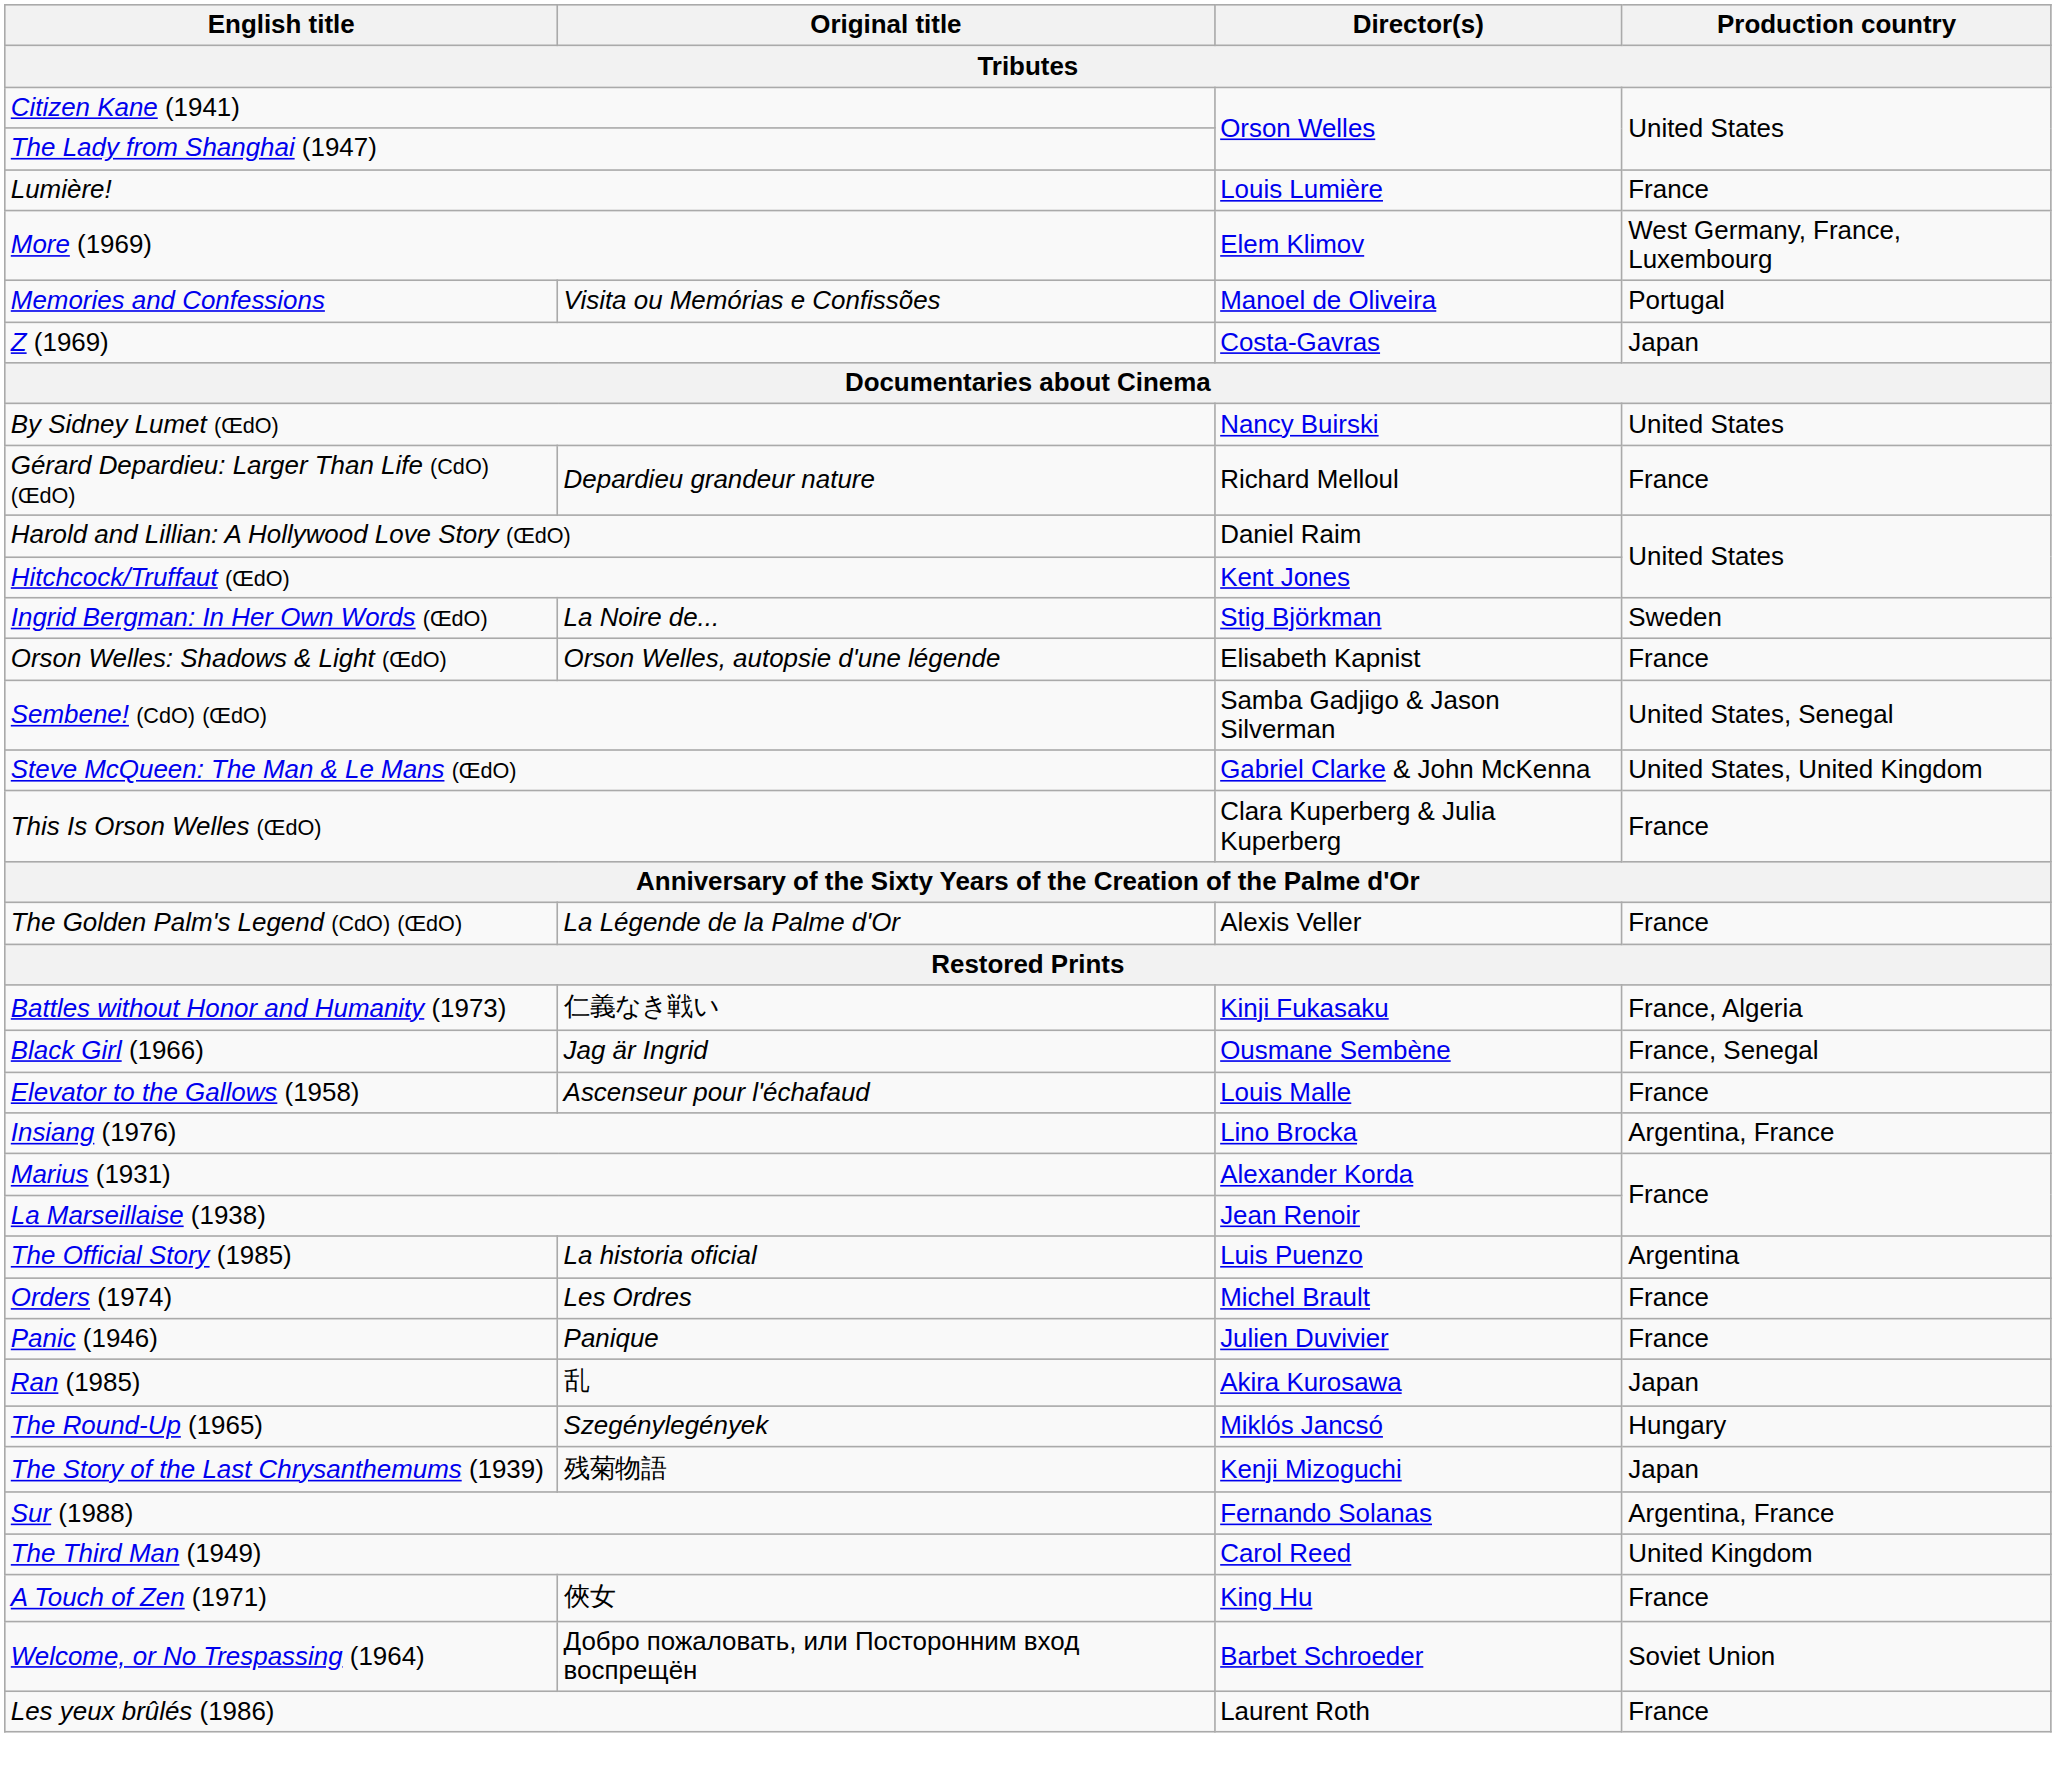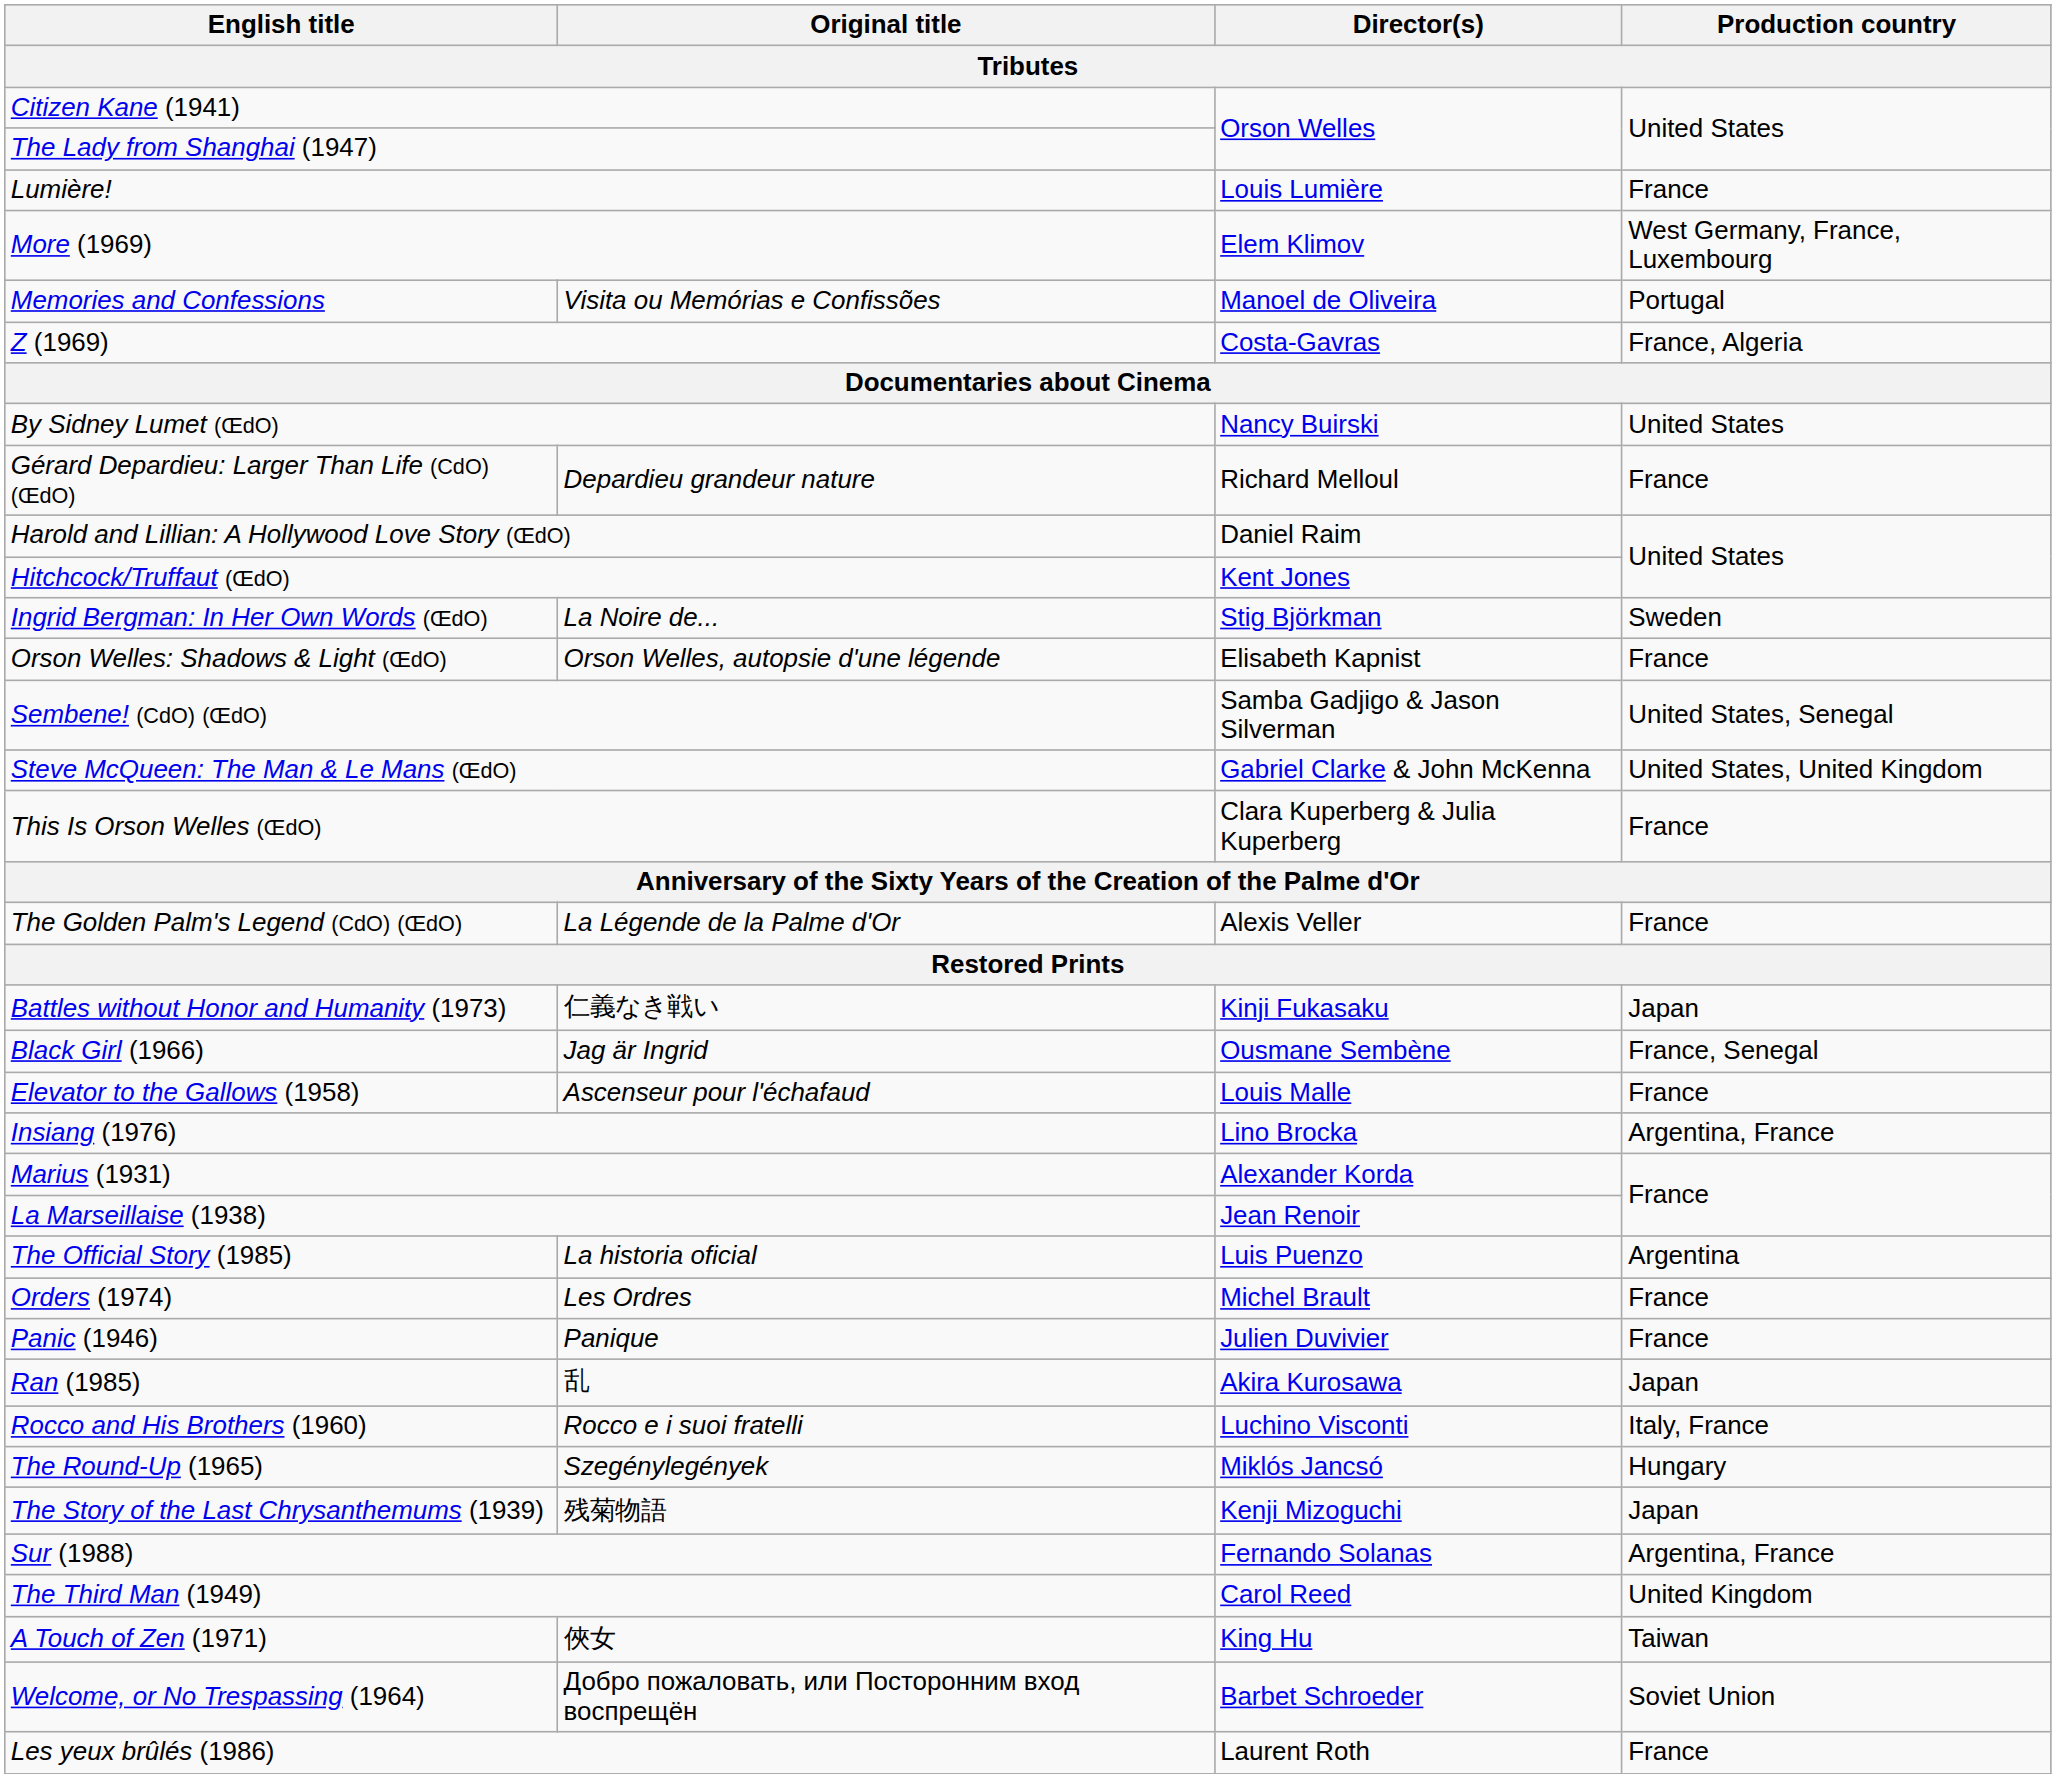Z (1969) | Production country: Japan -> France, Algeria
Battles without Honor and Humanity (1973) | Production country: France, Algeria -> Japan
+ row: Rocco and His Brothers (1960) | Rocco e i suoi fratelli | Luchino Visconti | Italy, France
A Touch of Zen (1971) | Production country: France -> Taiwan
